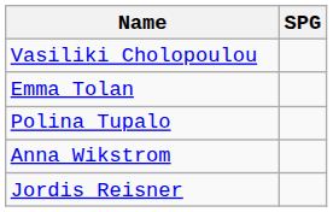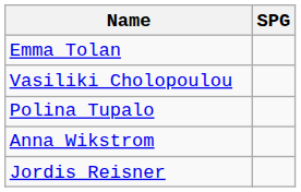rows swapped: Emma Tolan <-> Vasiliki Cholopoulou
